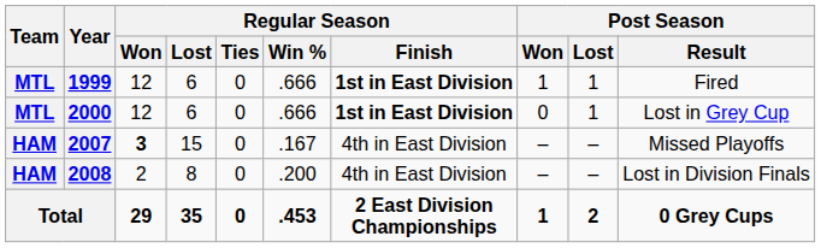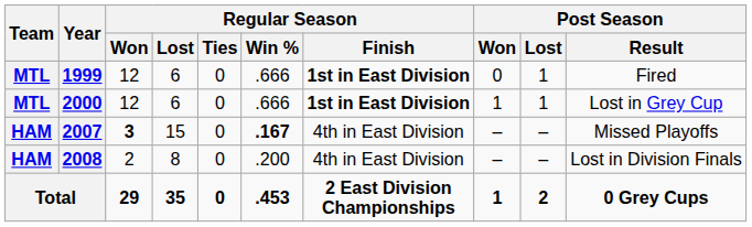1999 | Post Season / Won: 1 -> 0
2000 | Post Season / Won: 0 -> 1
2007 | Regular Season / Win %: normal -> bold
